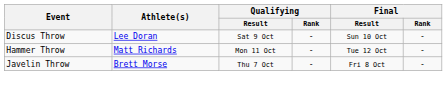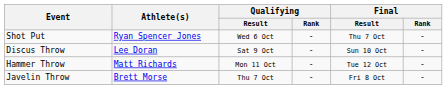+ row: Shot Put | Ryan Spencer Jones | Wed 6 Oct | - | Thu 7 Oct | -
